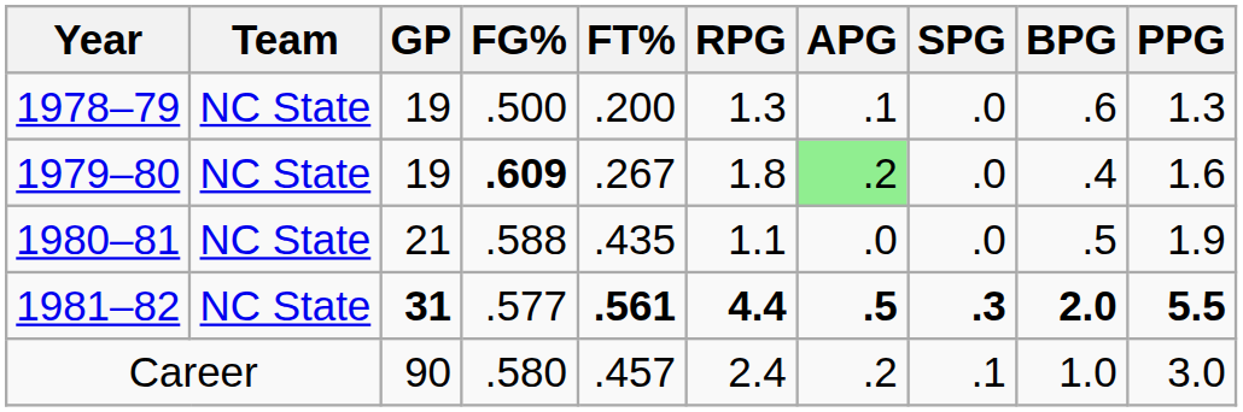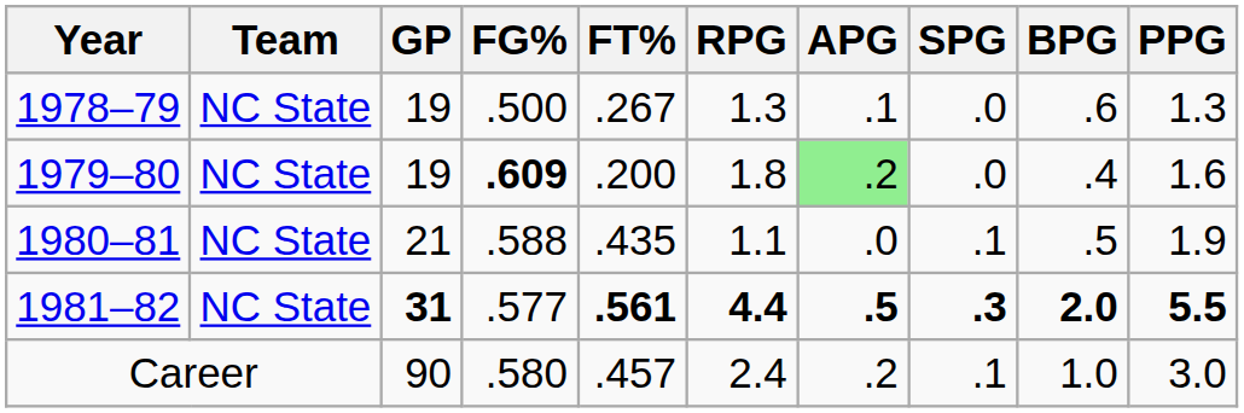1978–79 | FT%: .200 -> .267
1979–80 | FT%: .267 -> .200
1980–81 | SPG: .0 -> .1
